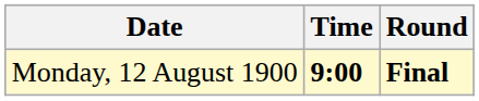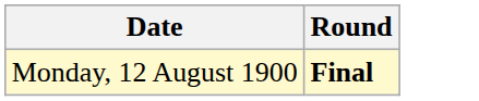- column: Time | 9:00
